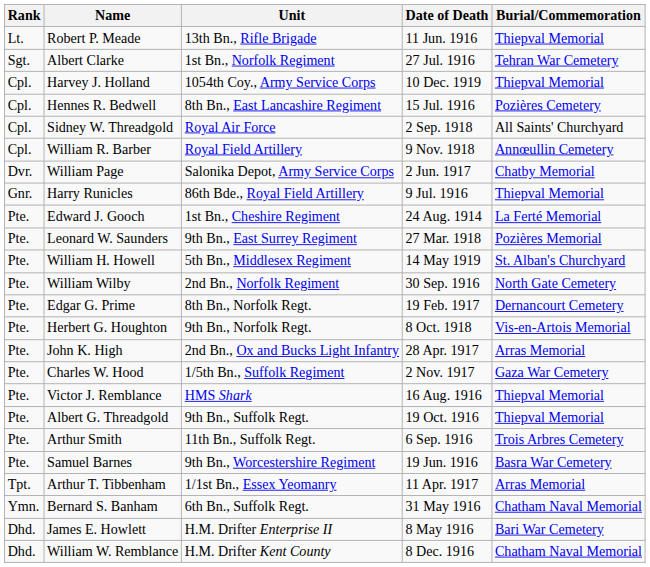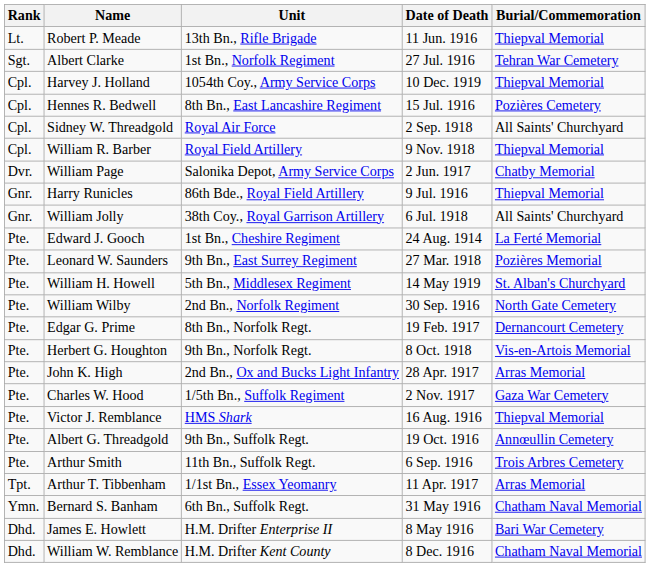William R. Barber | Burial/Commemoration: Annœullin Cemetery -> Thiepval Memorial
+ row: Gnr. | William Jolly | 38th Coy., Royal Garrison Artillery | 6 Jul. 1918 | All Saints' Churchyard
Albert G. Threadgold | Burial/Commemoration: Thiepval Memorial -> Annœullin Cemetery
- row: Pte. | Samuel Barnes | 9th Bn., Worcestershire Regiment | 19 Jun. 1916 | Basra War Cemetery
